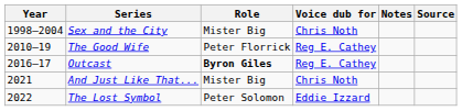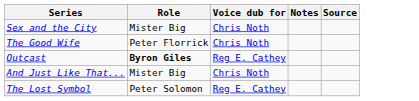- column: Year | 1998–2004 | 2010–19 | 2016–17 | 2021 | 2022
The Good Wife | Voice dub for: Reg E. Cathey -> Chris Noth
The Lost Symbol | Voice dub for: Eddie Izzard -> Reg E. Cathey
